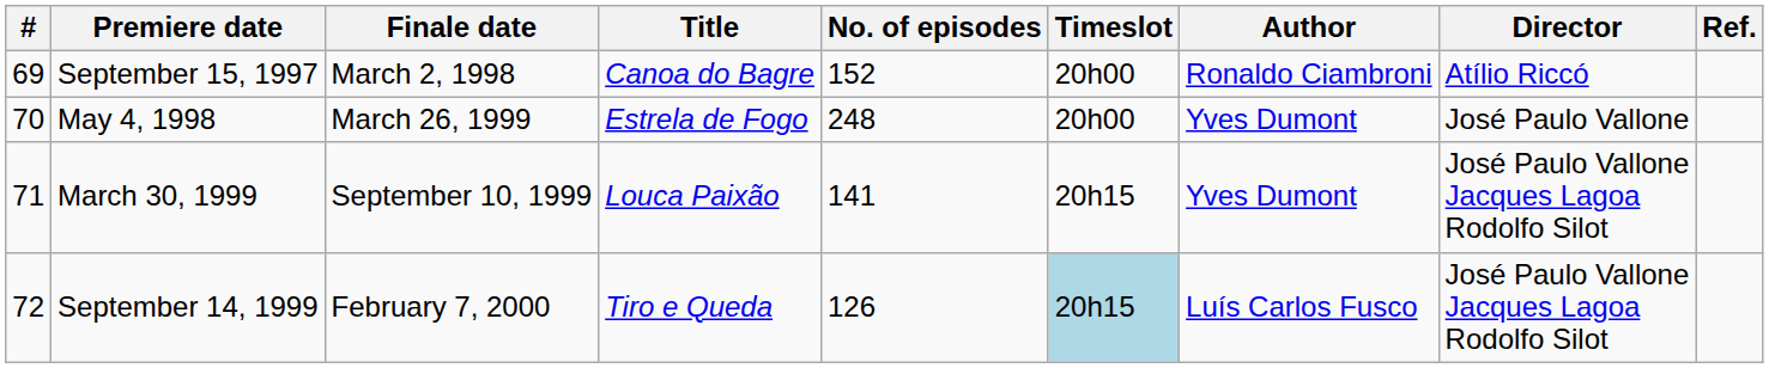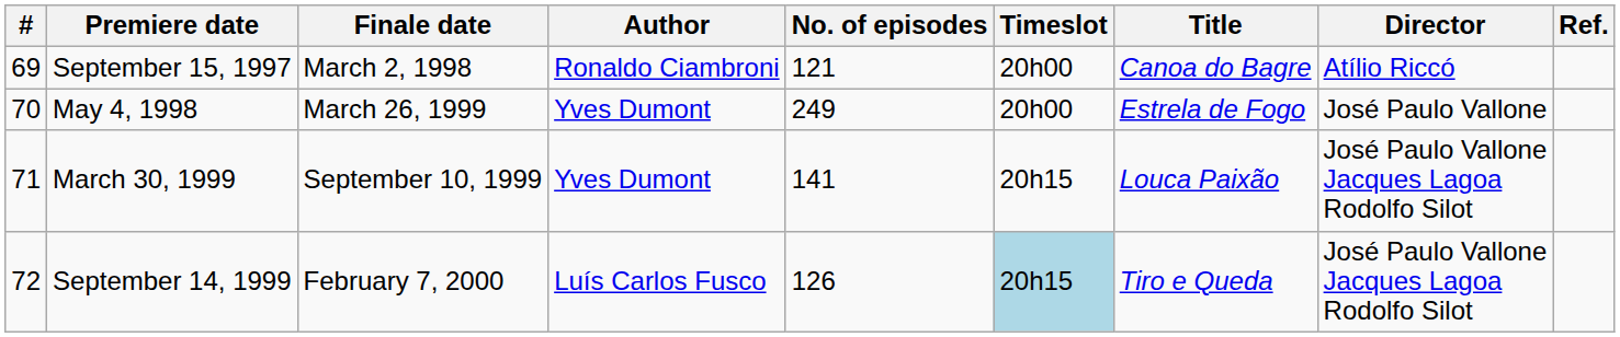columns swapped: Title <-> Author
September 15, 1997 | No. of episodes: 152 -> 121
May 4, 1998 | No. of episodes: 248 -> 249
